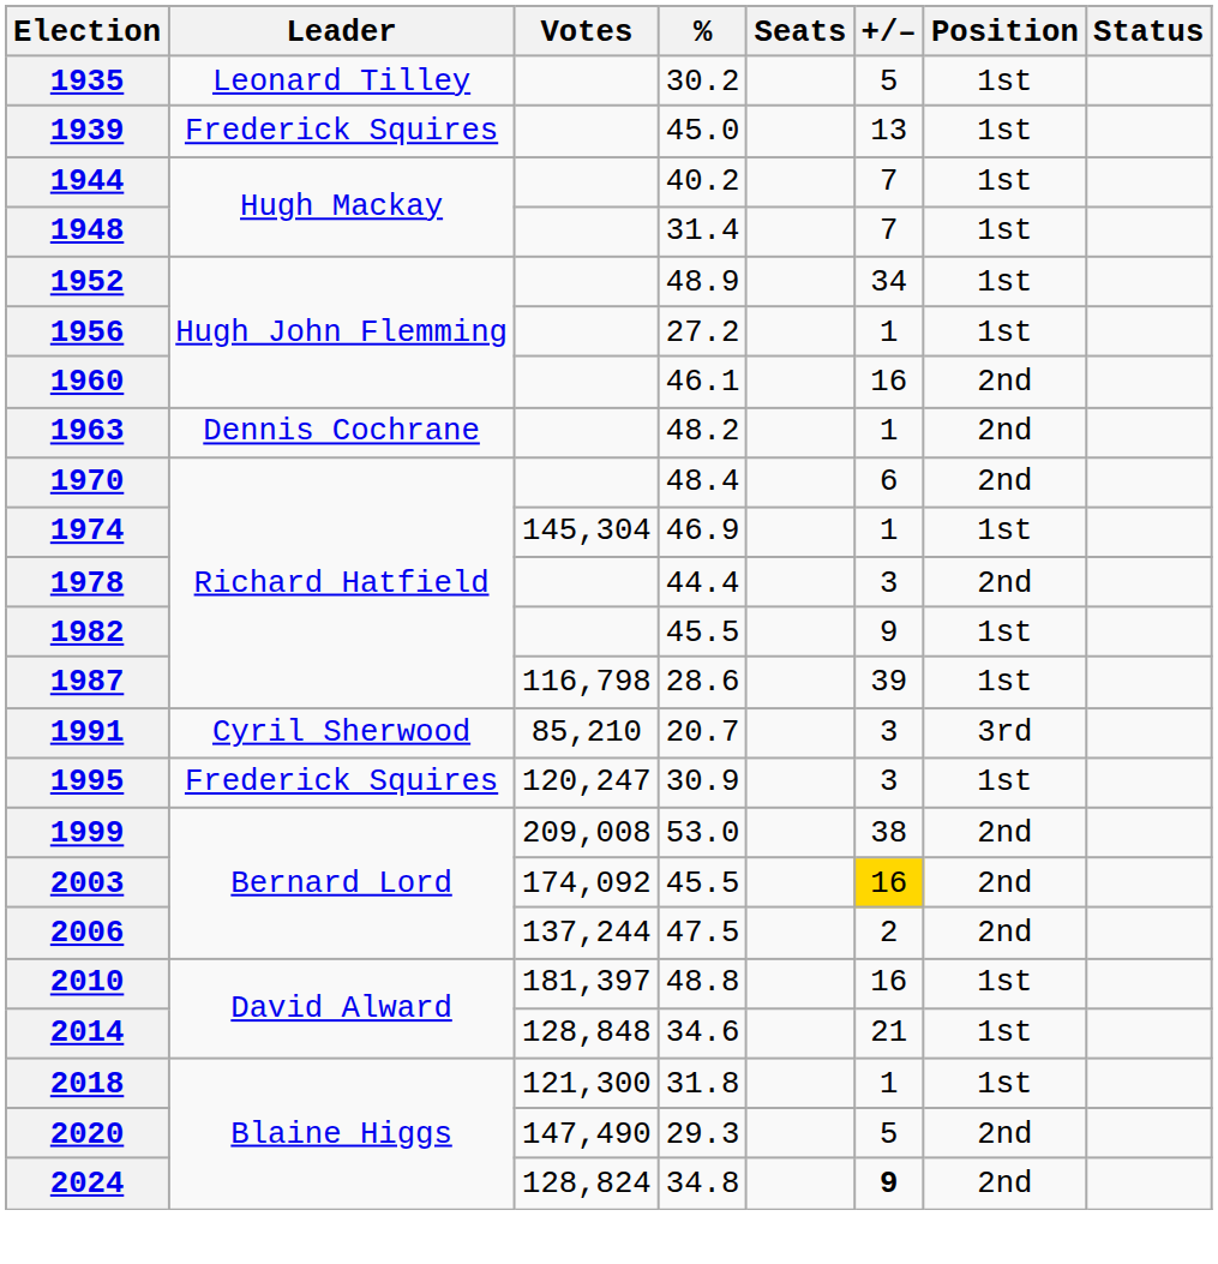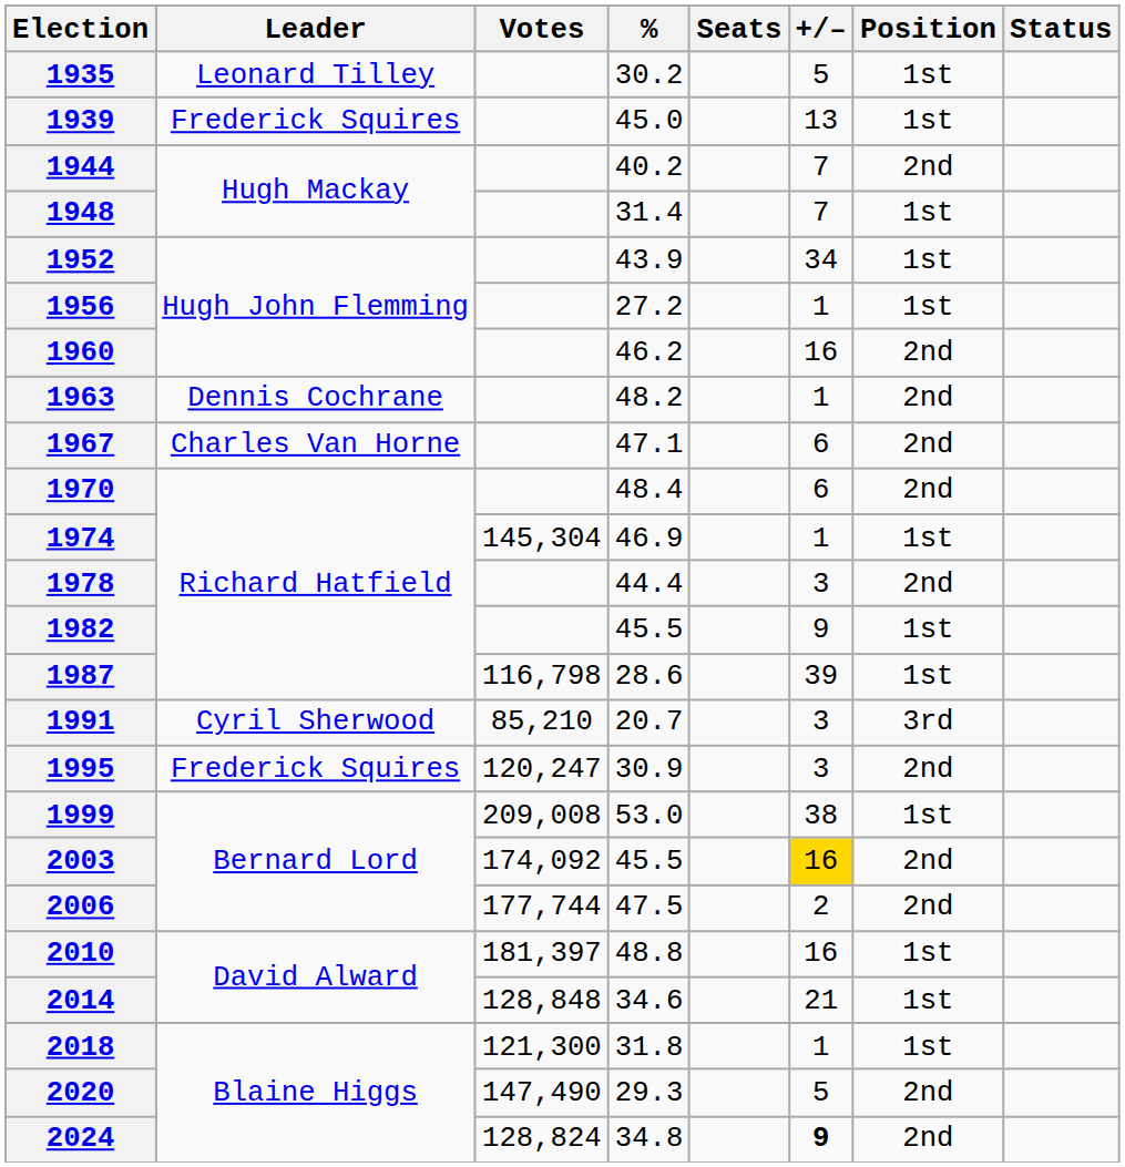1944 | Position: 1st -> 2nd
1952 | %: 48.9 -> 43.9
1960 | %: 46.1 -> 46.2
+ row: 1967 | Charles Van Horne | 47.1 | 6 | 2nd
1995 | Position: 1st -> 2nd
1999 | Position: 2nd -> 1st
2006 | Votes: 137,244 -> 177,744
